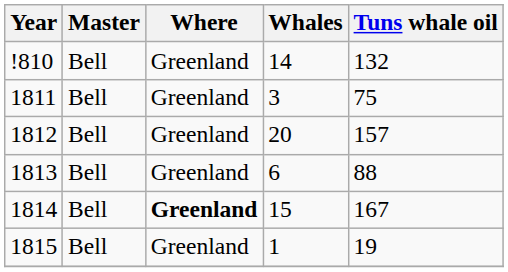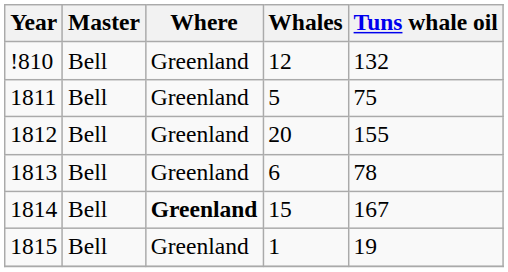!810 | Whales: 14 -> 12
1811 | Whales: 3 -> 5
1812 | Tuns whale oil: 157 -> 155
1813 | Tuns whale oil: 88 -> 78
